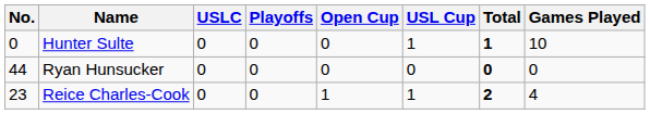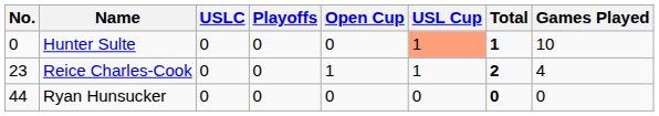Hunter Sulte | USL Cup: no background -> lightsalmon background
rows swapped: Reice Charles-Cook <-> Ryan Hunsucker
